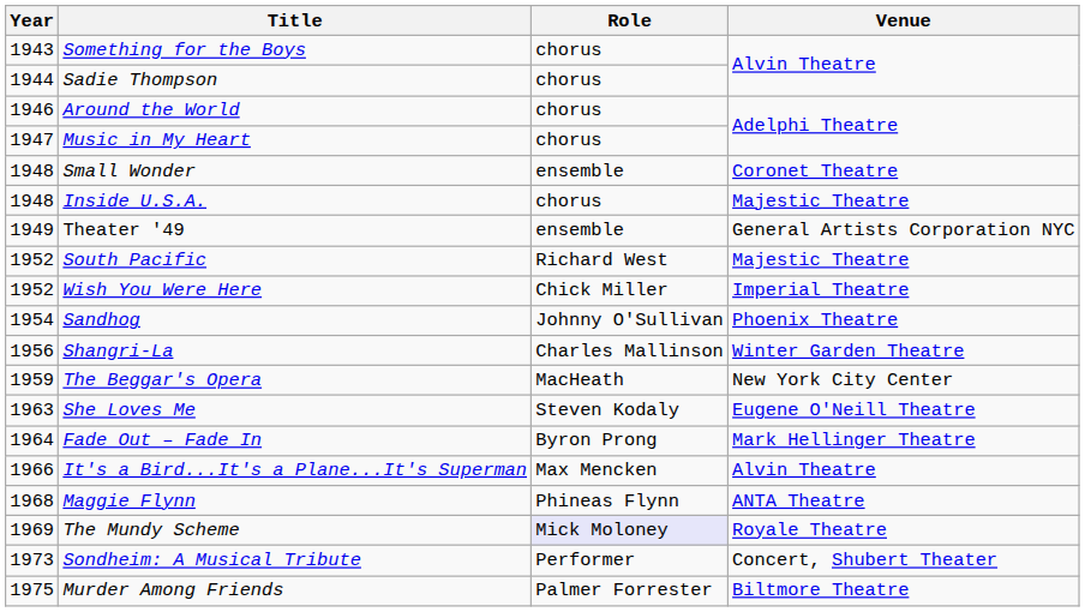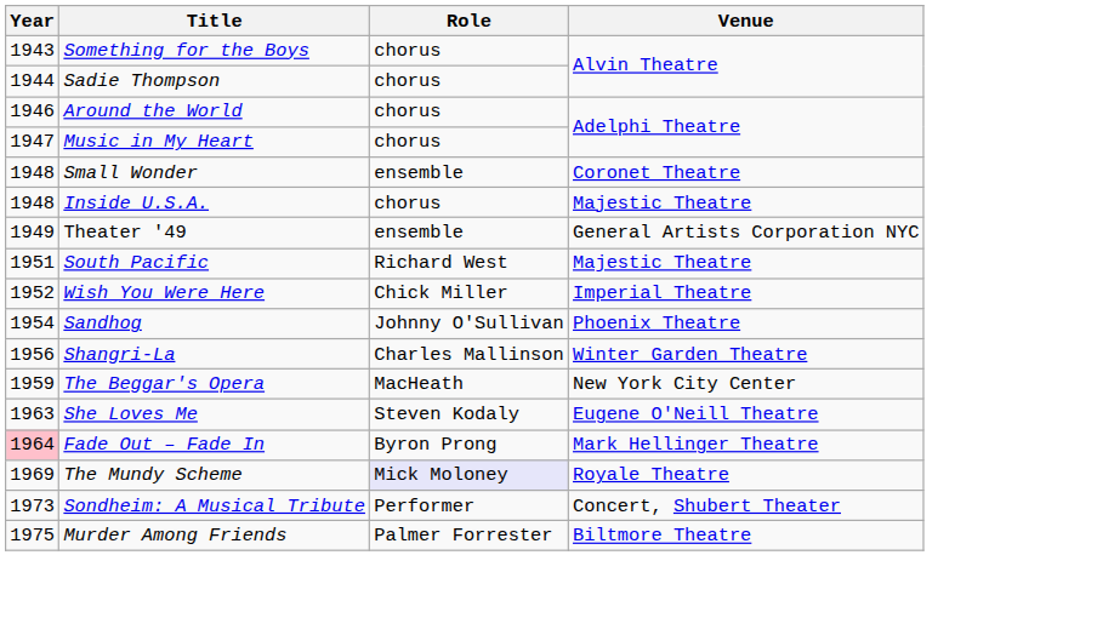South Pacific | Year: 1952 -> 1951
Fade Out – Fade In | Year: no background -> pink background
- row: 1966 | It's a Bird...It's a Plane...It's Superman | Max Mencken | Alvin Theatre
- row: 1968 | Maggie Flynn | Phineas Flynn | ANTA Theatre
